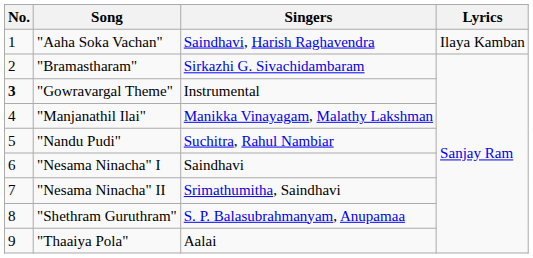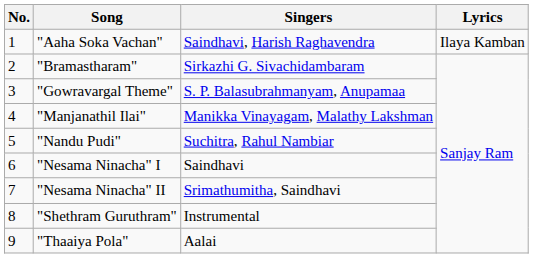"Gowravargal Theme" | No.: bold -> normal
"Gowravargal Theme" | Singers: Instrumental -> S. P. Balasubrahmanyam, Anupamaa
"Shethram Guruthram" | Singers: S. P. Balasubrahmanyam, Anupamaa -> Instrumental
